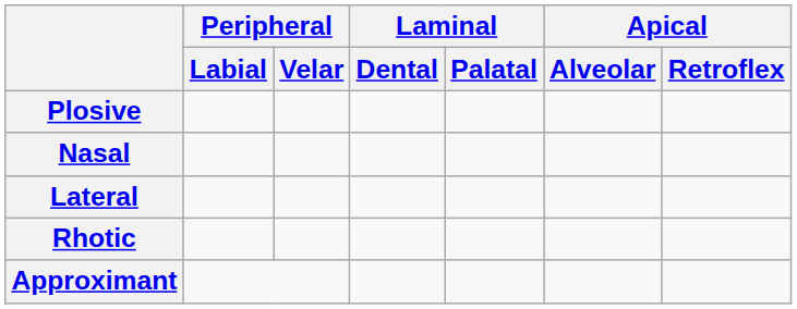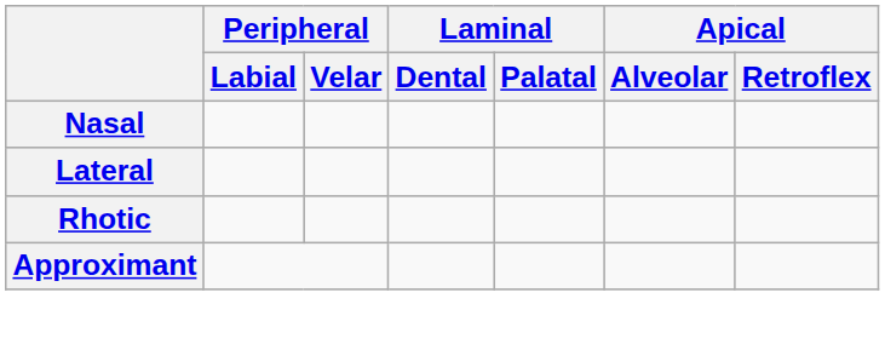- row: Plosive
